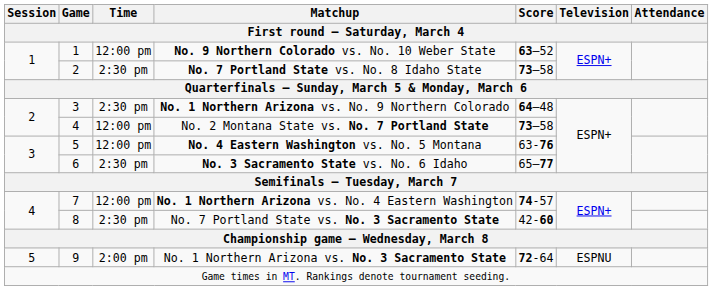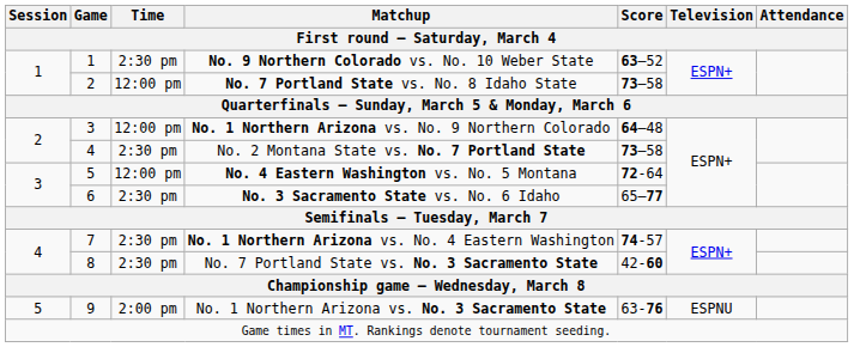No. 9 Northern Colorado vs. No. 10 Weber State | Time: 12:00 pm -> 2:30 pm
No. 7 Portland State vs. No. 8 Idaho State | Time: 2:30 pm -> 12:00 pm
No. 1 Northern Arizona vs. No. 9 Northern Colorado | Time: 2:30 pm -> 12:00 pm
No. 2 Montana State vs. No. 7 Portland State | Time: 12:00 pm -> 2:30 pm
No. 4 Eastern Washington vs. No. 5 Montana | Score: 63-76 -> 72-64
No. 1 Northern Arizona vs. No. 4 Eastern Washington | Time: 12:00 pm -> 2:30 pm
No. 1 Northern Arizona vs. No. 3 Sacramento State | Score: 72-64 -> 63-76
